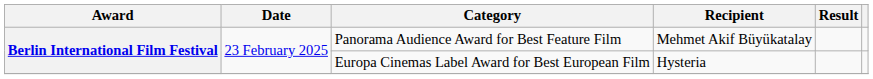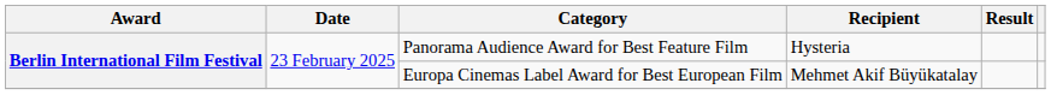Panorama Audience Award for Best Feature Film | Recipient: Mehmet Akif Büyükatalay -> Hysteria
Europa Cinemas Label Award for Best European Film | Recipient: Hysteria -> Mehmet Akif Büyükatalay
